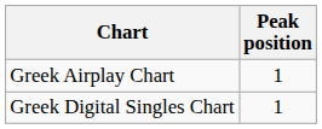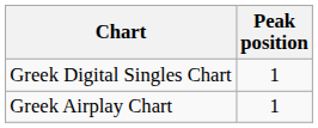rows swapped: Greek Digital Singles Chart <-> Greek Airplay Chart
